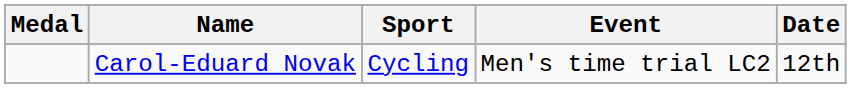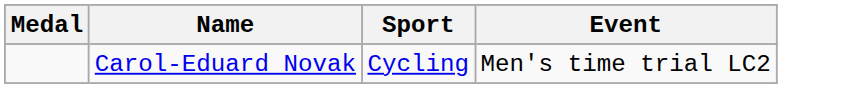- column: Date | 12th
